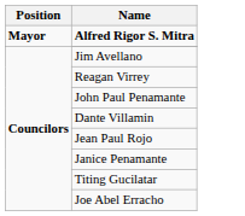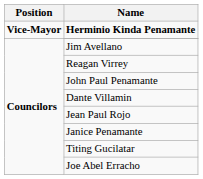- row: Mayor | Alfred Rigor S. Mitra
+ row: Vice-Mayor | Herminio Kinda Penamante
